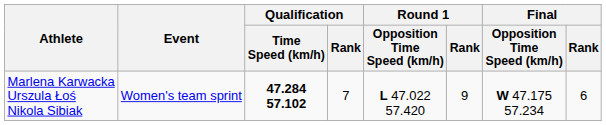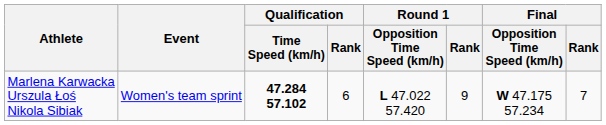Marlena Karwacka Urszula Łoś Nikola Sibiak | Qualification / Rank: 7 -> 6
Marlena Karwacka Urszula Łoś Nikola Sibiak | Final / Rank: 6 -> 7
